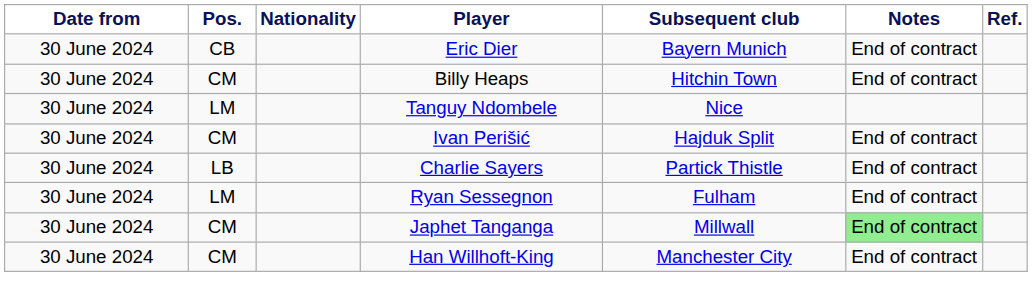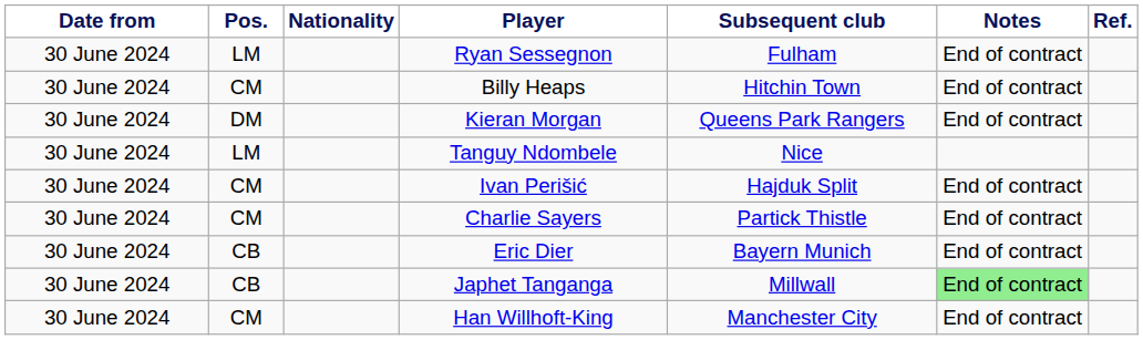rows swapped: Eric Dier <-> Ryan Sessegnon
+ row: 30 June 2024 | DM | Kieran Morgan | Queens Park Rangers | End of contract
Charlie Sayers | Pos.: LB -> CM
Japhet Tanganga | Pos.: CM -> CB
